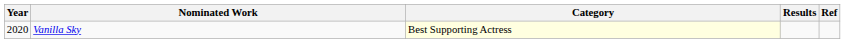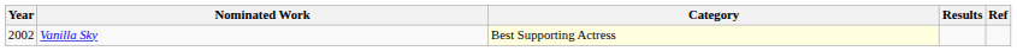Vanilla Sky | Year: 2020 -> 2002
